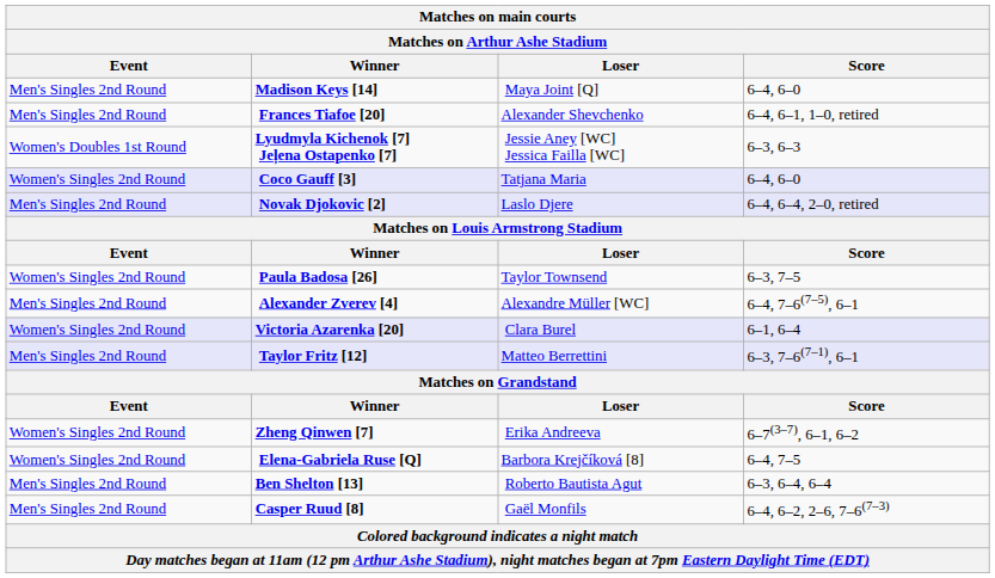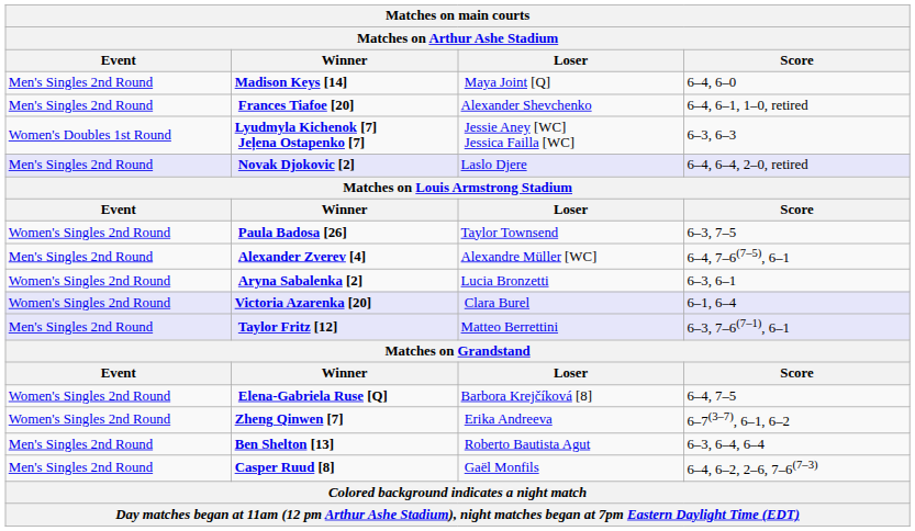- row: Women's Singles 2nd Round | Coco Gauff [3] | Tatjana Maria | 6–4, 6–0
+ row: Women's Singles 2nd Round | Aryna Sabalenka [2] | Lucia Bronzetti | 6–3, 6–1
rows swapped: Elena-Gabriela Ruse [Q] <-> Zheng Qinwen [7]
